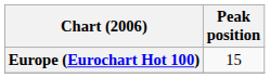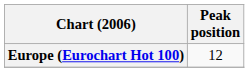Europe (Eurochart Hot 100) | Peak position: 15 -> 12
